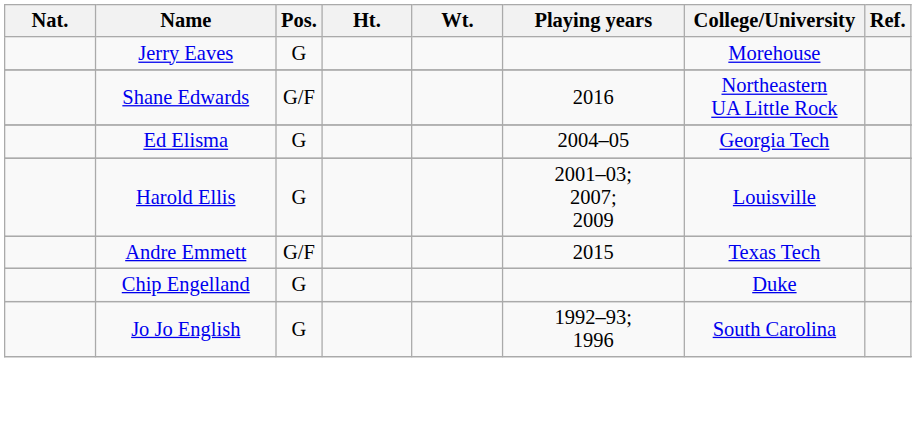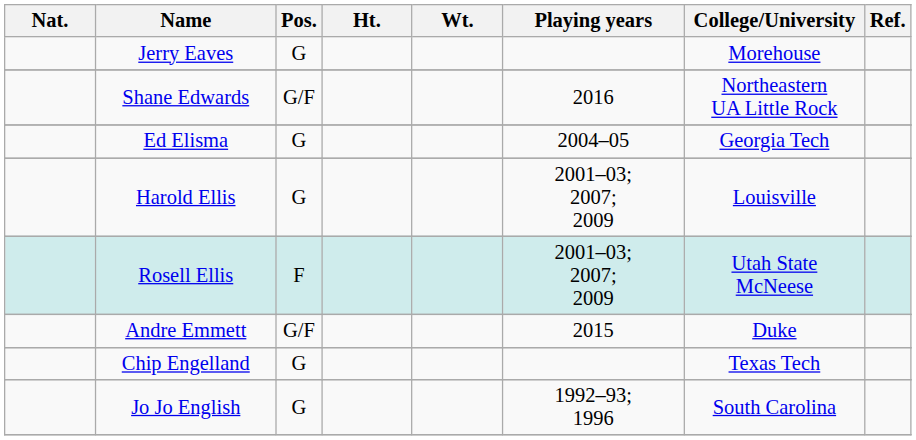+ row: Rosell Ellis | F | 2001–03; 2007; 2009 | Utah State McNeese
Andre Emmett | College/University: Texas Tech -> Duke
Chip Engelland | College/University: Duke -> Texas Tech
